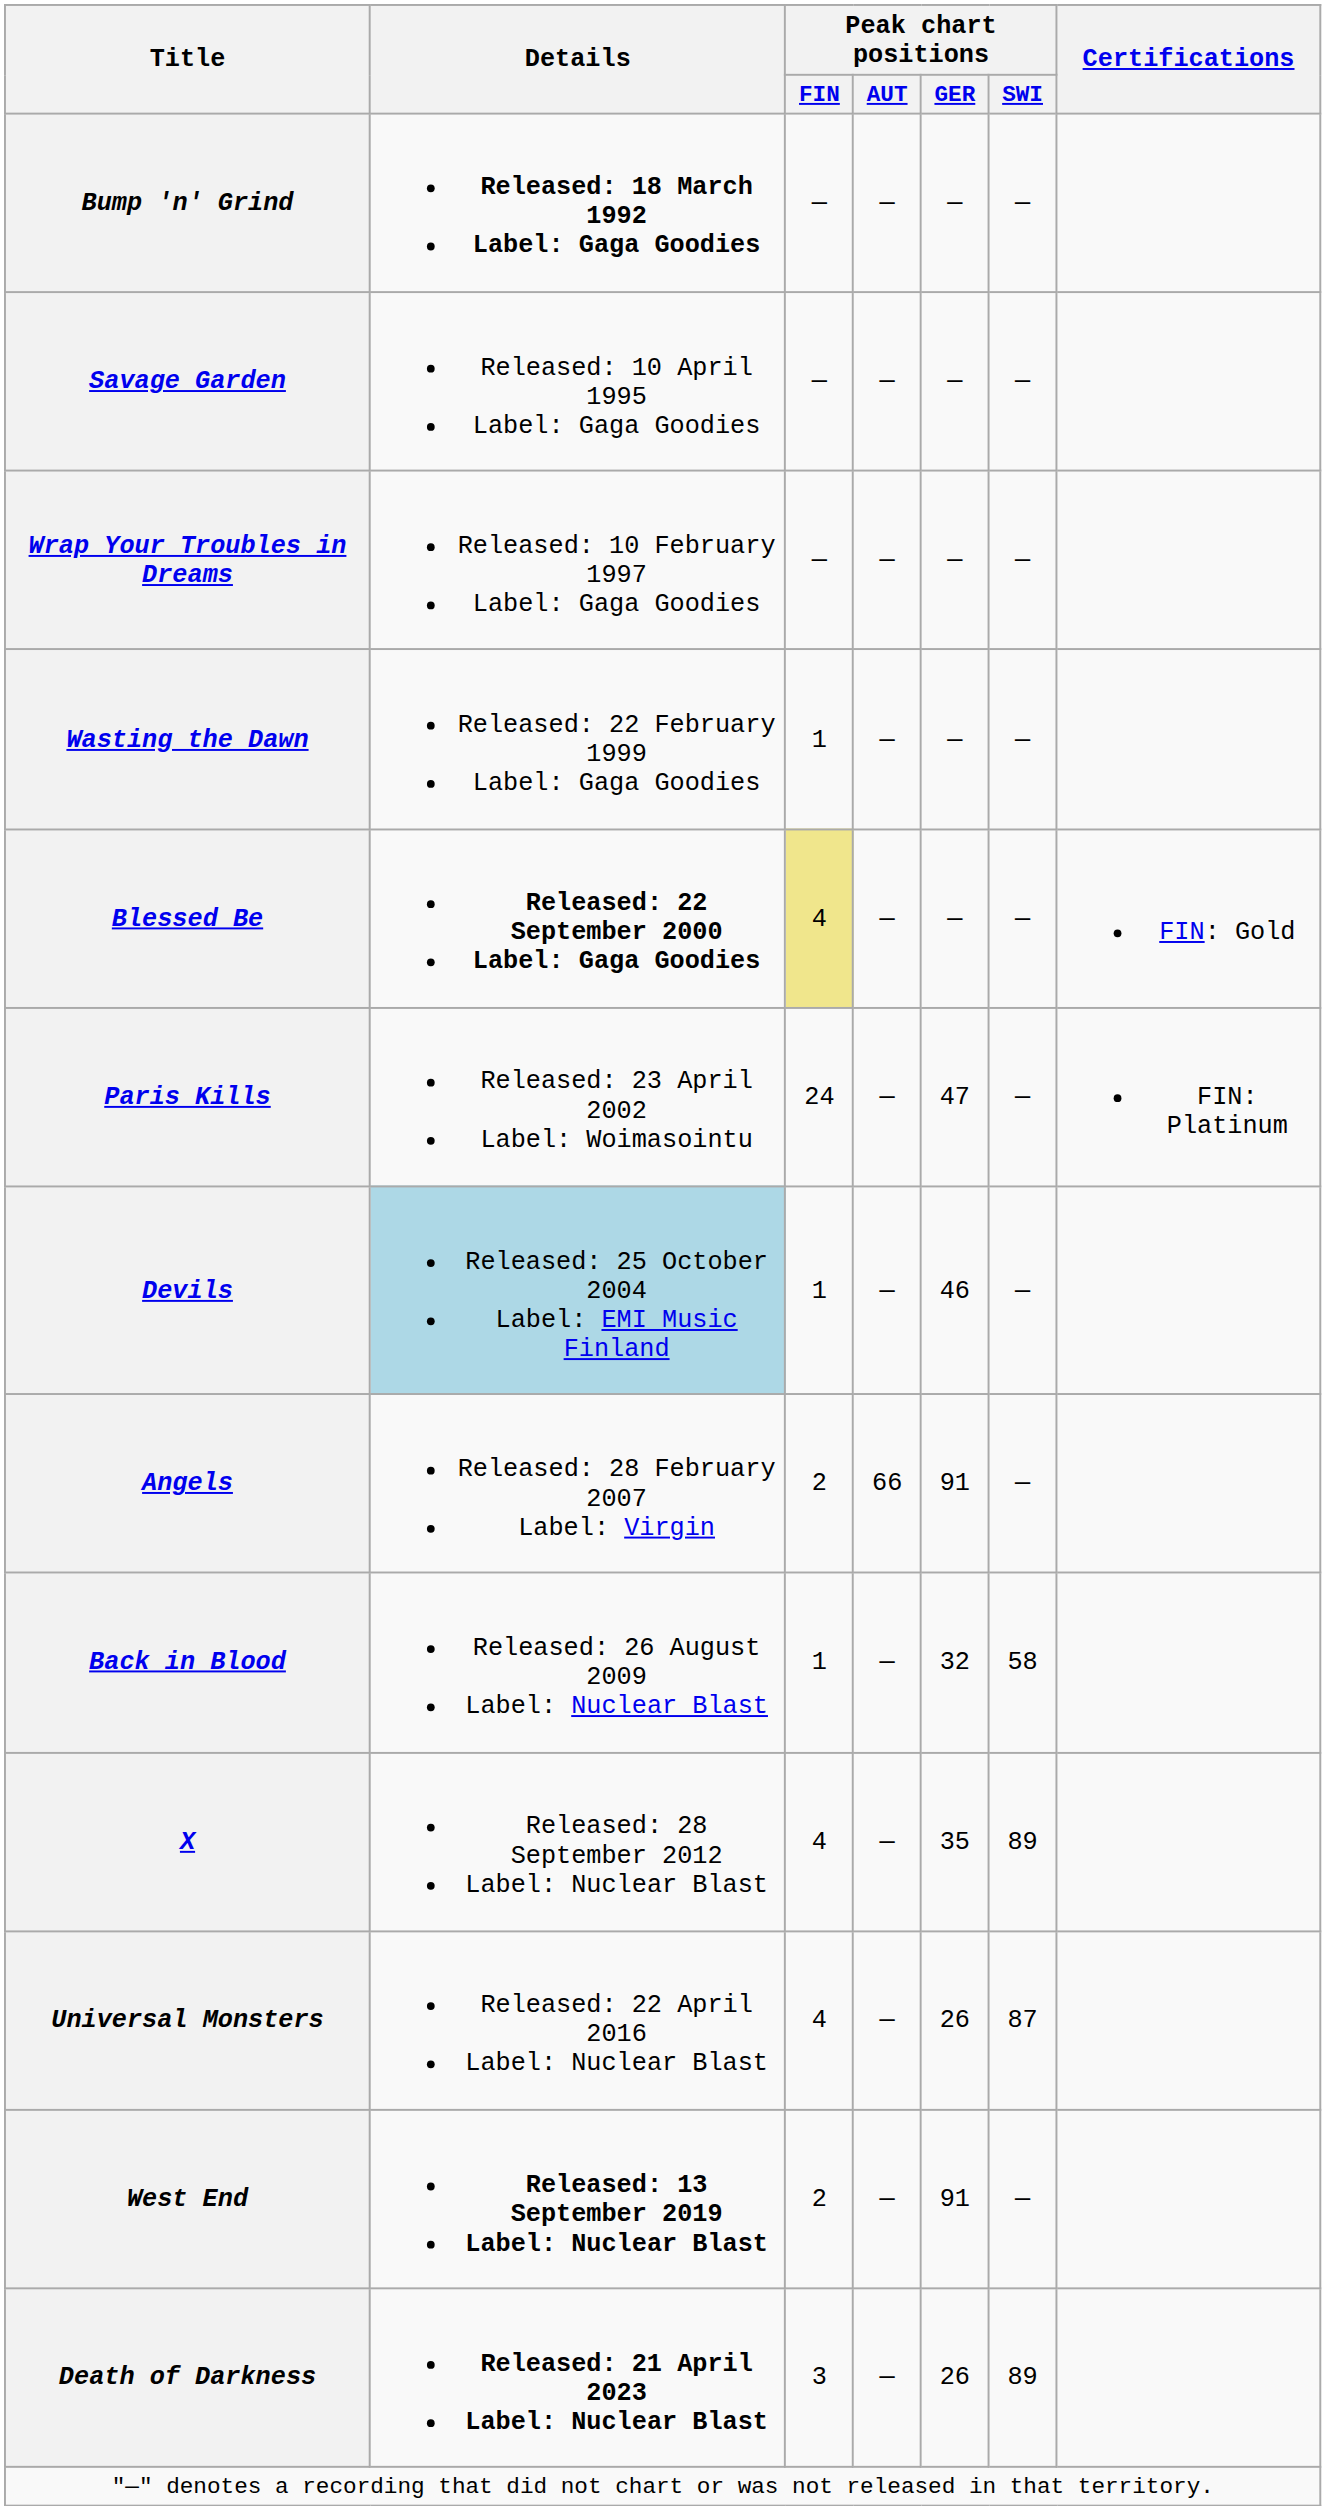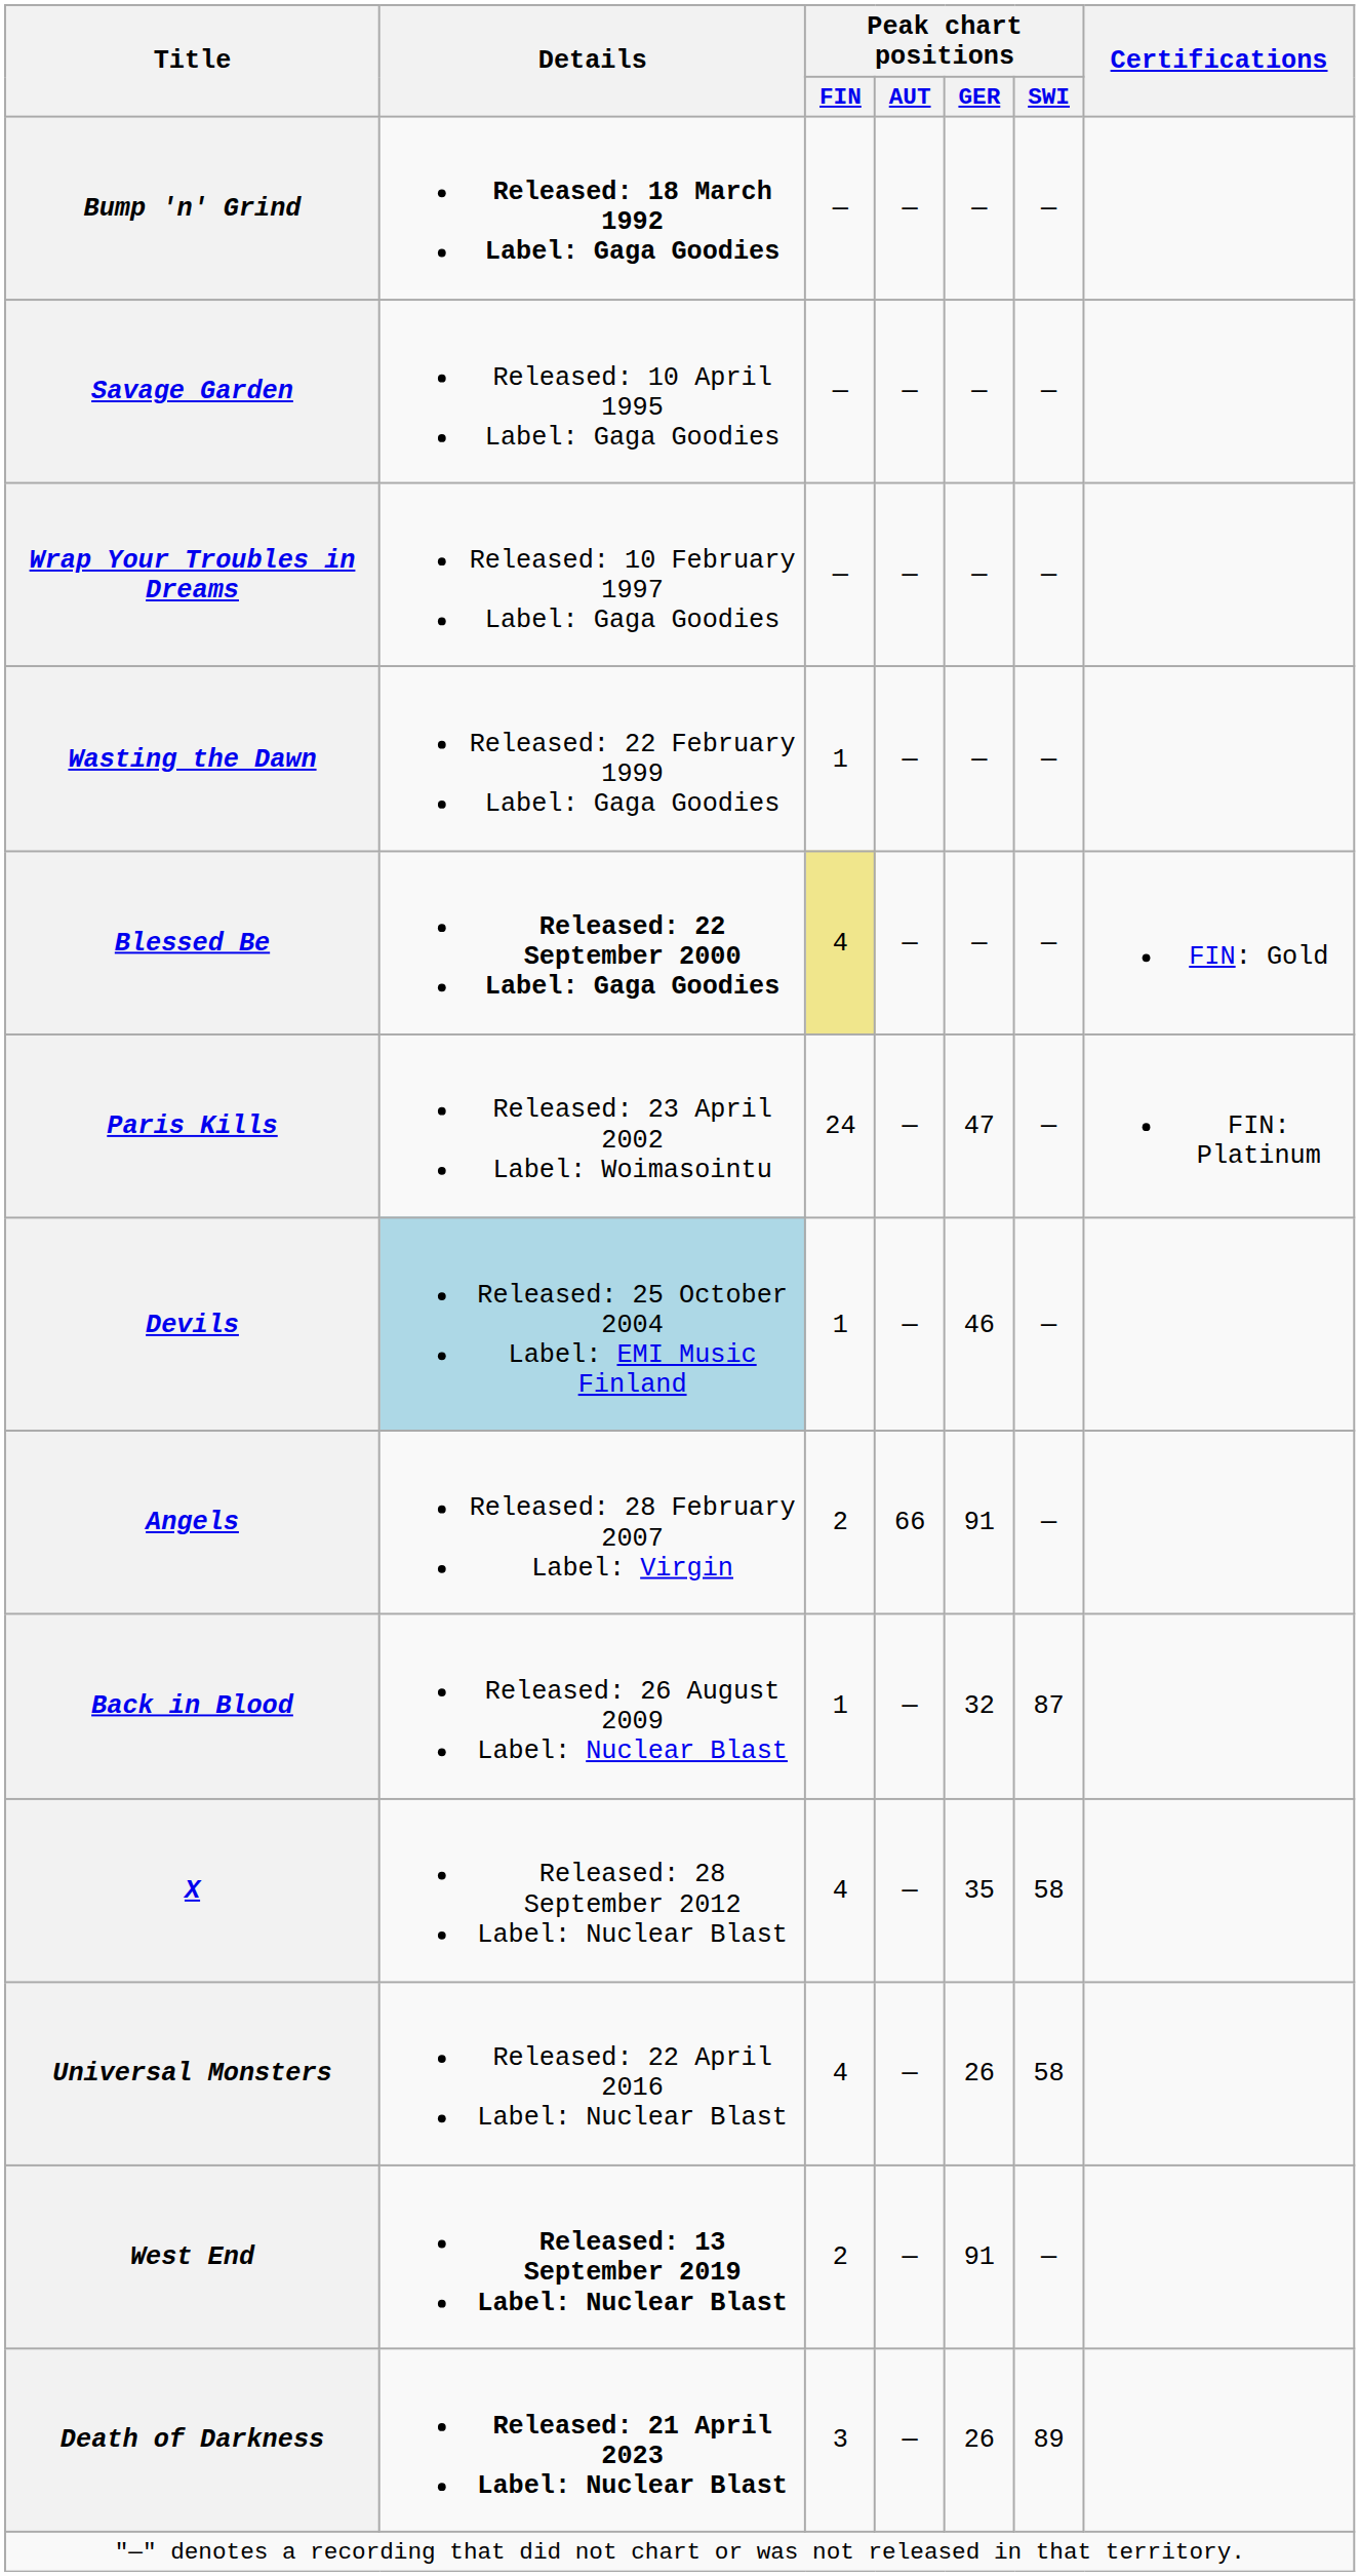Back in Blood | Peak chart positions / SWI: 58 -> 87
X | Peak chart positions / SWI: 89 -> 58
Universal Monsters | Peak chart positions / SWI: 87 -> 58
